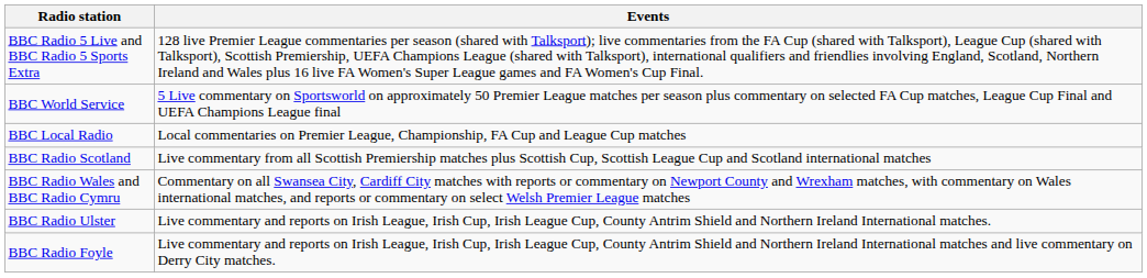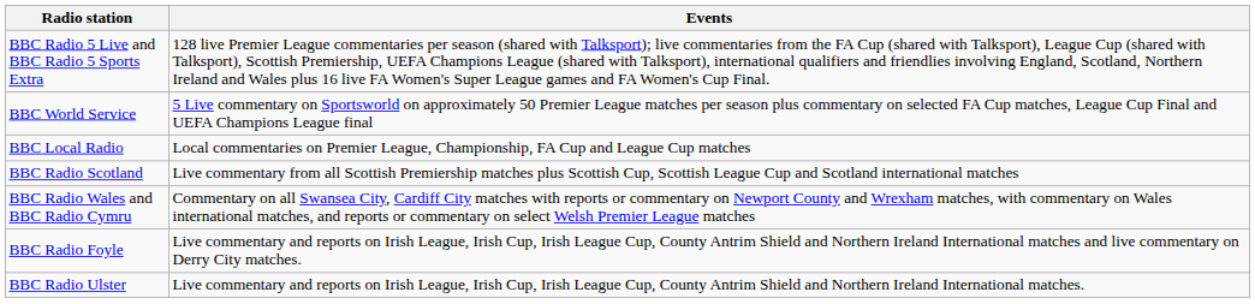rows swapped: BBC Radio Ulster <-> BBC Radio Foyle
